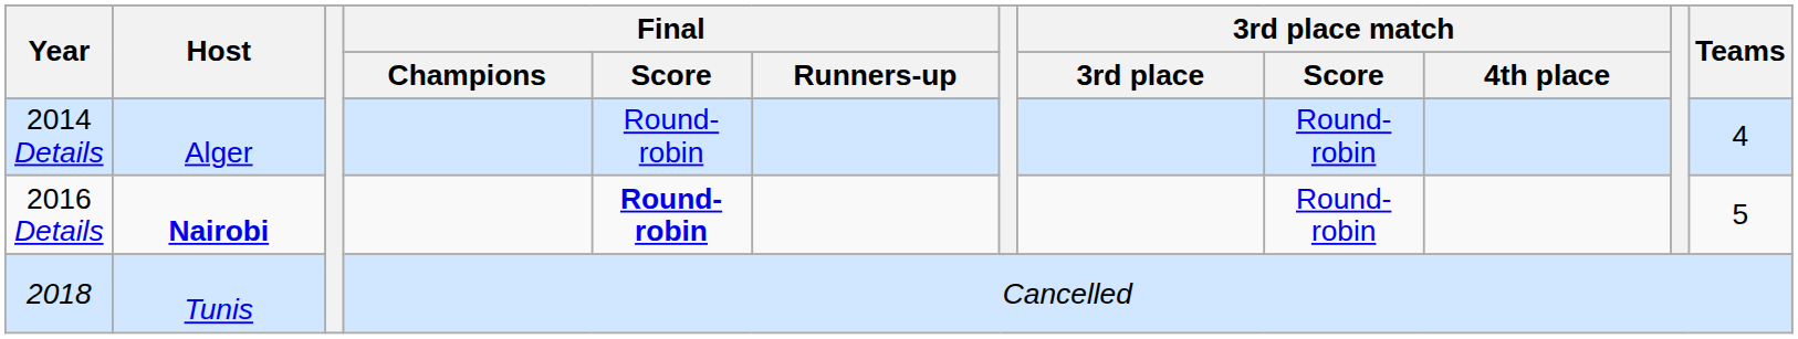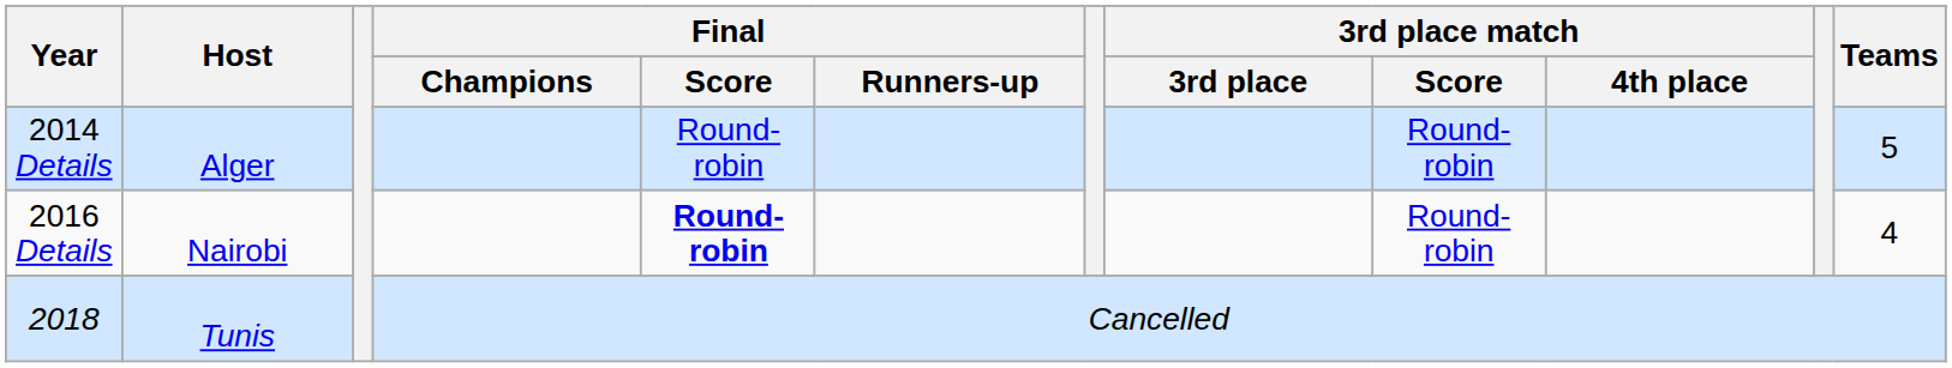2014 Details | Teams: 4 -> 5
2016 Details | Host: bold -> normal
2016 Details | Teams: 5 -> 4
